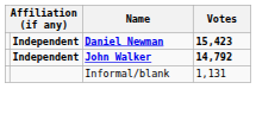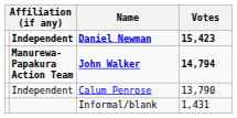John Walker | column 2: Independent -> Manurewa-Papakura Action Team
John Walker | Votes: 14,792 -> 14,794
+ row: Independent | Calum Penrose | 13,790
Informal/blank | Votes: 1,131 -> 1,431
